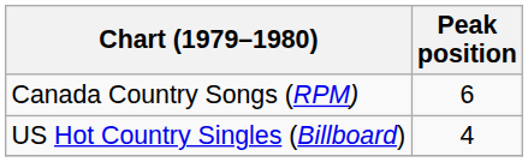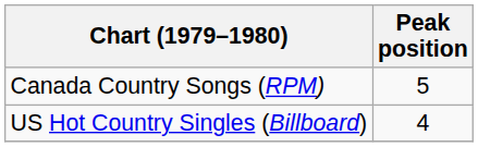Canada Country Songs (RPM) | Peak position: 6 -> 5
